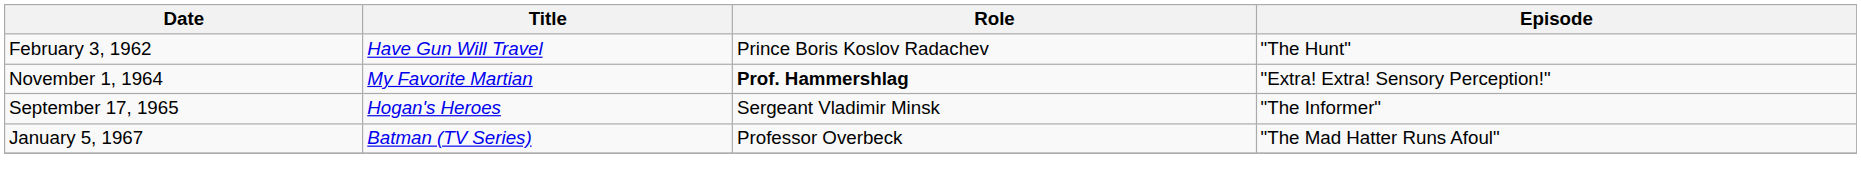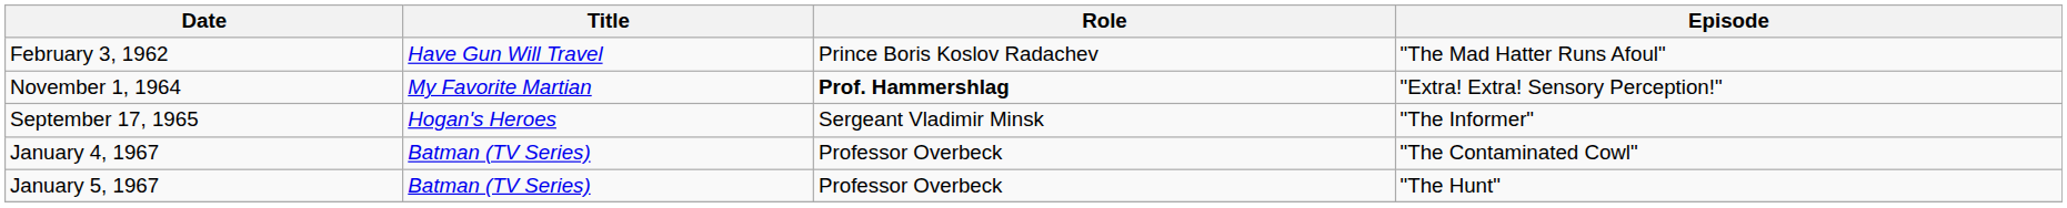February 3, 1962 | Episode: "The Hunt" -> "The Mad Hatter Runs Afoul"
+ row: January 4, 1967 | Batman (TV Series) | Professor Overbeck | "The Contaminated Cowl"
January 5, 1967 | Episode: "The Mad Hatter Runs Afoul" -> "The Hunt"
